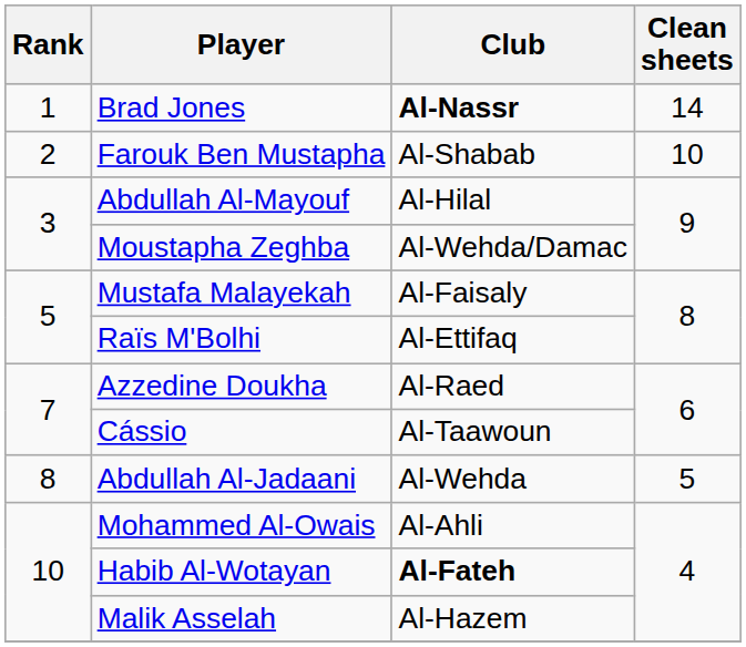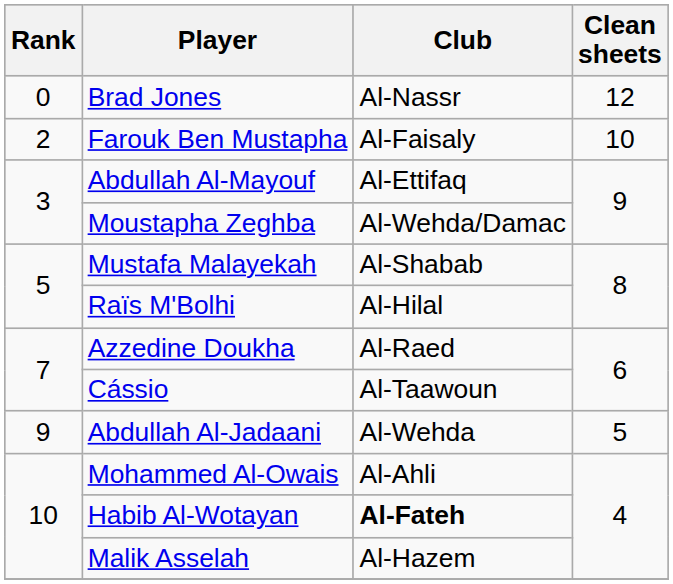Brad Jones | Rank: 1 -> 0
Brad Jones | Club: bold -> normal
Brad Jones | Clean sheets: 14 -> 12
Farouk Ben Mustapha | Club: Al-Shabab -> Al-Faisaly
Abdullah Al-Mayouf | Club: Al-Hilal -> Al-Ettifaq
Mustafa Malayekah | Club: Al-Faisaly -> Al-Shabab
Raïs M'Bolhi | Club: Al-Ettifaq -> Al-Hilal
Abdullah Al-Jadaani | Rank: 8 -> 9
